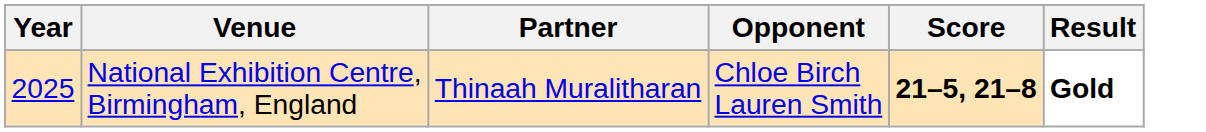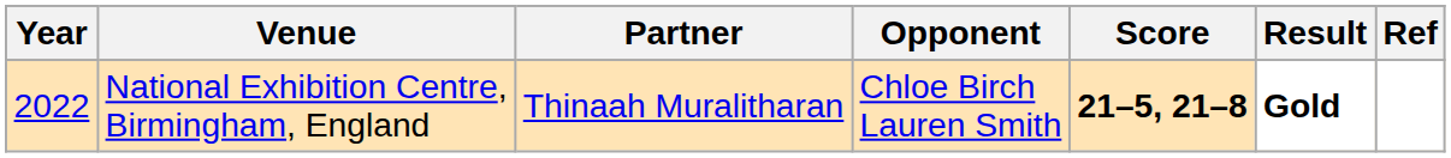+ column: Ref
National Exhibition Centre, Birmingham, England | Year: 2025 -> 2022
